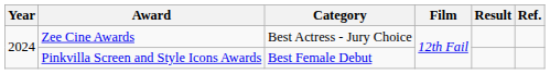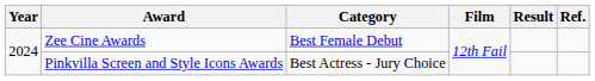Zee Cine Awards | Category: Best Actress - Jury Choice -> Best Female Debut
Pinkvilla Screen and Style Icons Awards | Category: Best Female Debut -> Best Actress - Jury Choice
